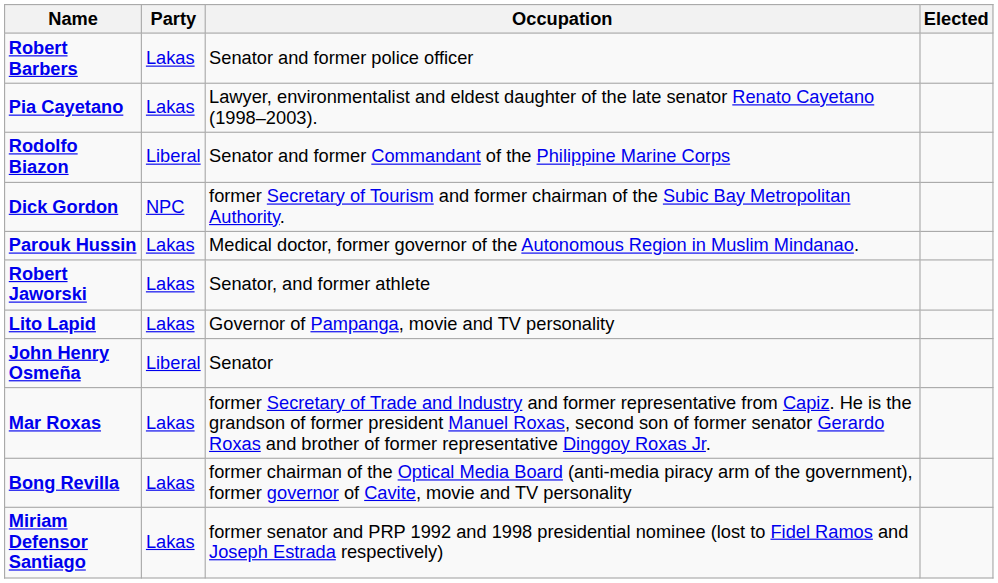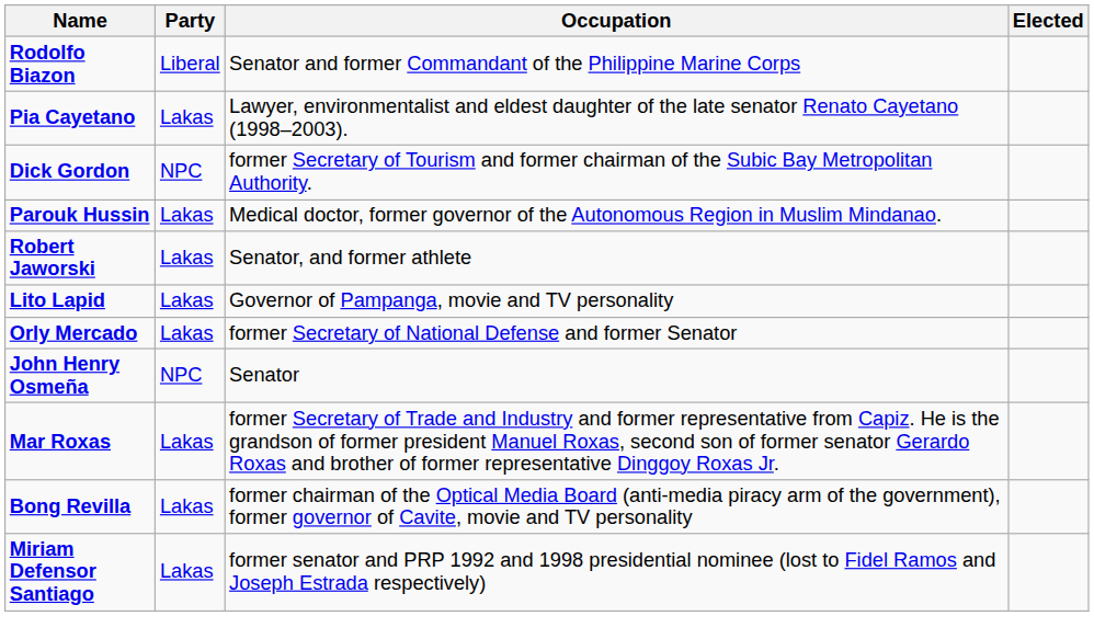- row: Robert Barbers | Lakas | Senator and former police officer
rows swapped: Rodolfo Biazon <-> Pia Cayetano
+ row: Orly Mercado | Lakas | former Secretary of National Defense and former Senator
John Henry Osmeña | Party: Liberal -> NPC
